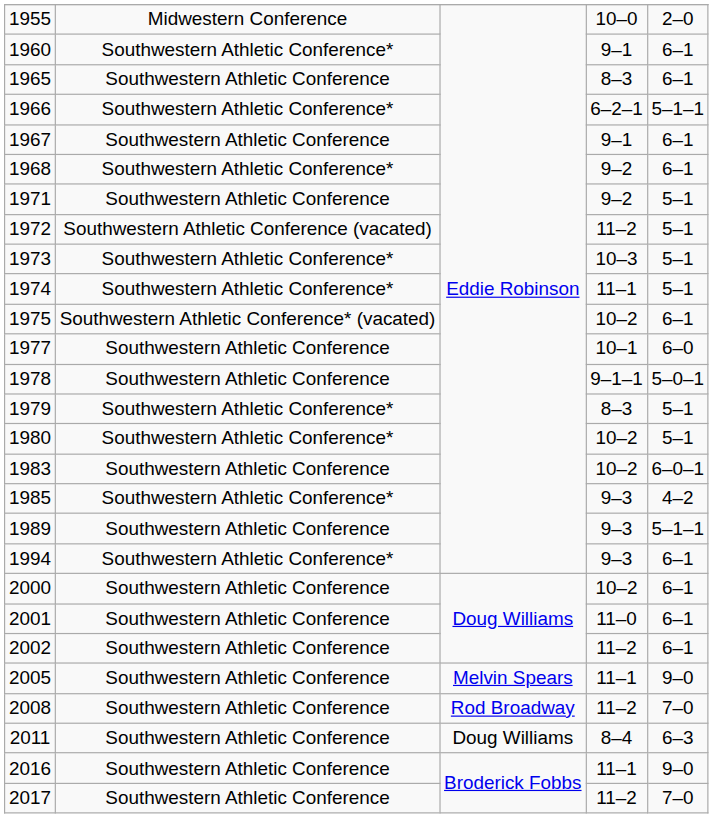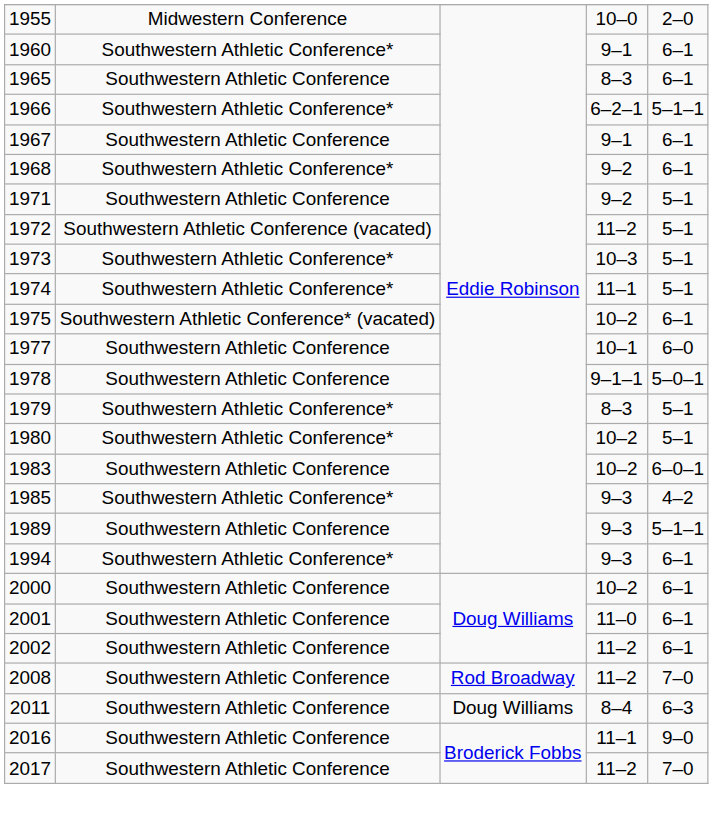- row: 2005 | Southwestern Athletic Conference | Melvin Spears | 11–1 | 9–0
